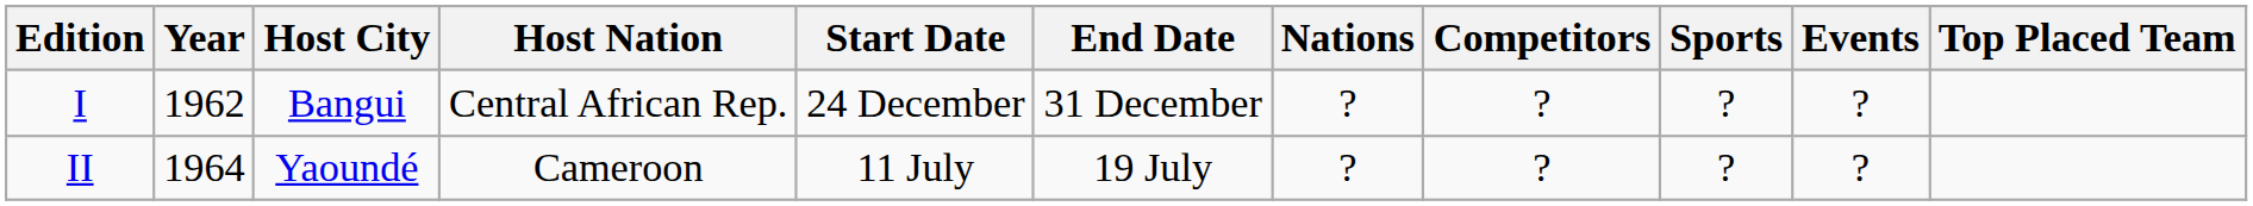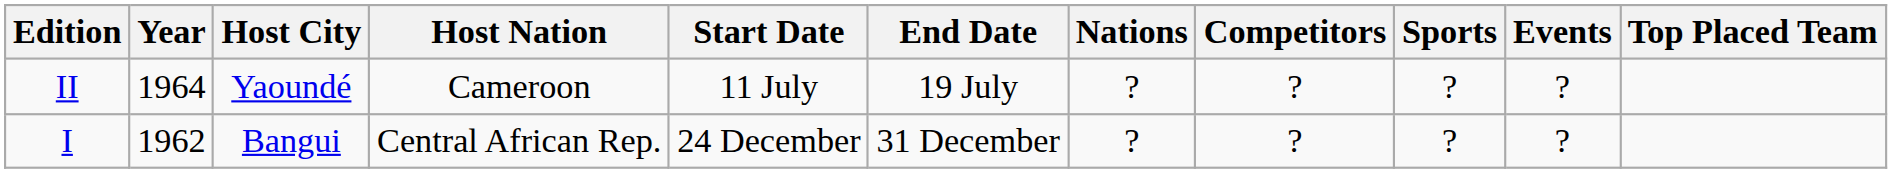rows swapped: I <-> II
